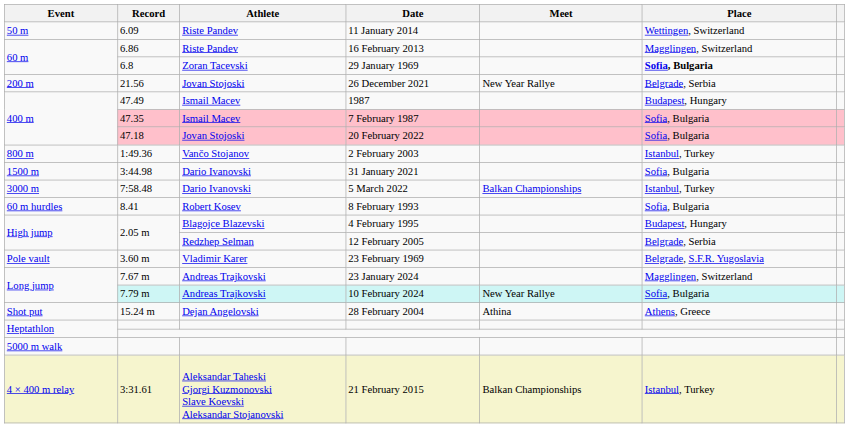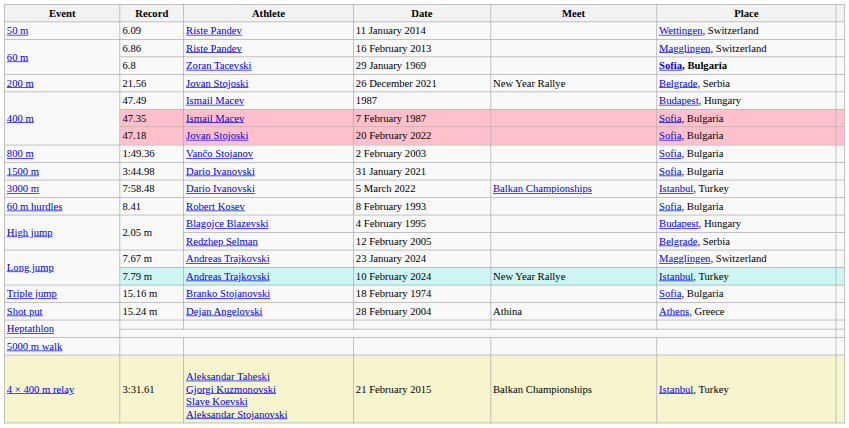2 February 2003 | Place: Istanbul, Turkey -> Sofia, Bulgaria
- row: Pole vault | 3.60 m | Vladimir Karer | 23 February 1969 | Belgrade, S.F.R. Yugoslavia
10 February 2024 | Place: Sofia, Bulgaria -> Istanbul, Turkey
+ row: Triple jump | 15.16 m | Branko Stojanovski | 18 February 1974 | Sofia, Bulgaria
